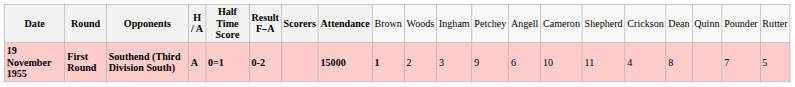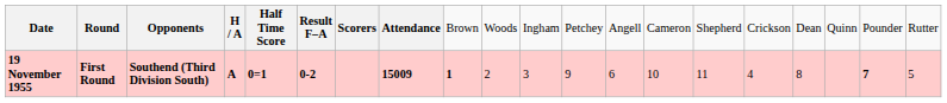19 November 1955 | column 8: 15000 -> 15009
19 November 1955 | column 19: normal -> bold
